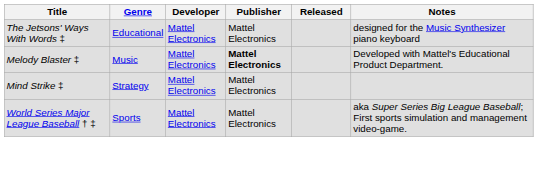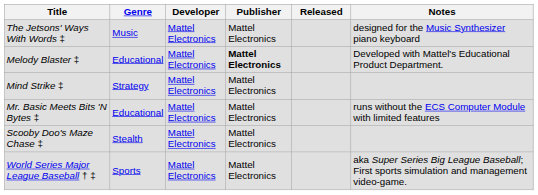The Jetsons' Ways With Words ‡ | Genre: Educational -> Music
Melody Blaster ‡ | Genre: Music -> Educational
+ row: Mr. Basic Meets Bits 'N Bytes ‡ | Educational | Mattel Electronics | Mattel Electronics | runs without the ECS Computer Module with limited features
+ row: Scooby Doo's Maze Chase ‡ | Stealth | Mattel Electronics | Mattel Electronics
